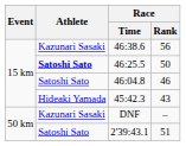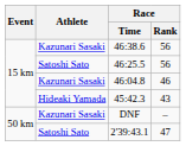46:25.5 | Athlete: bold -> normal
46:25.5 | Race / Rank: 50 -> 56
46:04.8 | Athlete: Satoshi Sato -> Kazunari Sasaki
2'39:43.1 | Race / Rank: 51 -> 47
